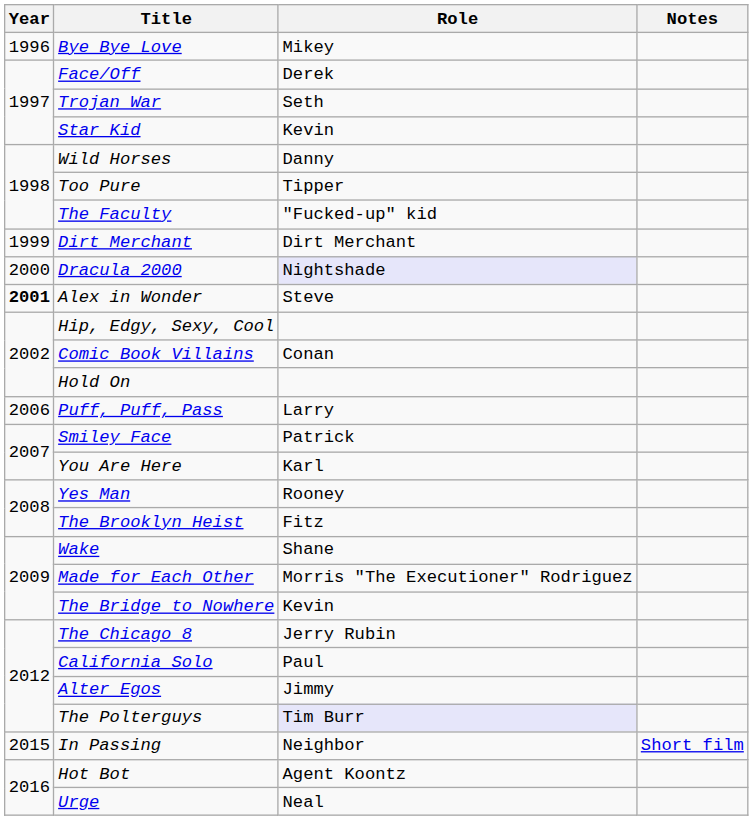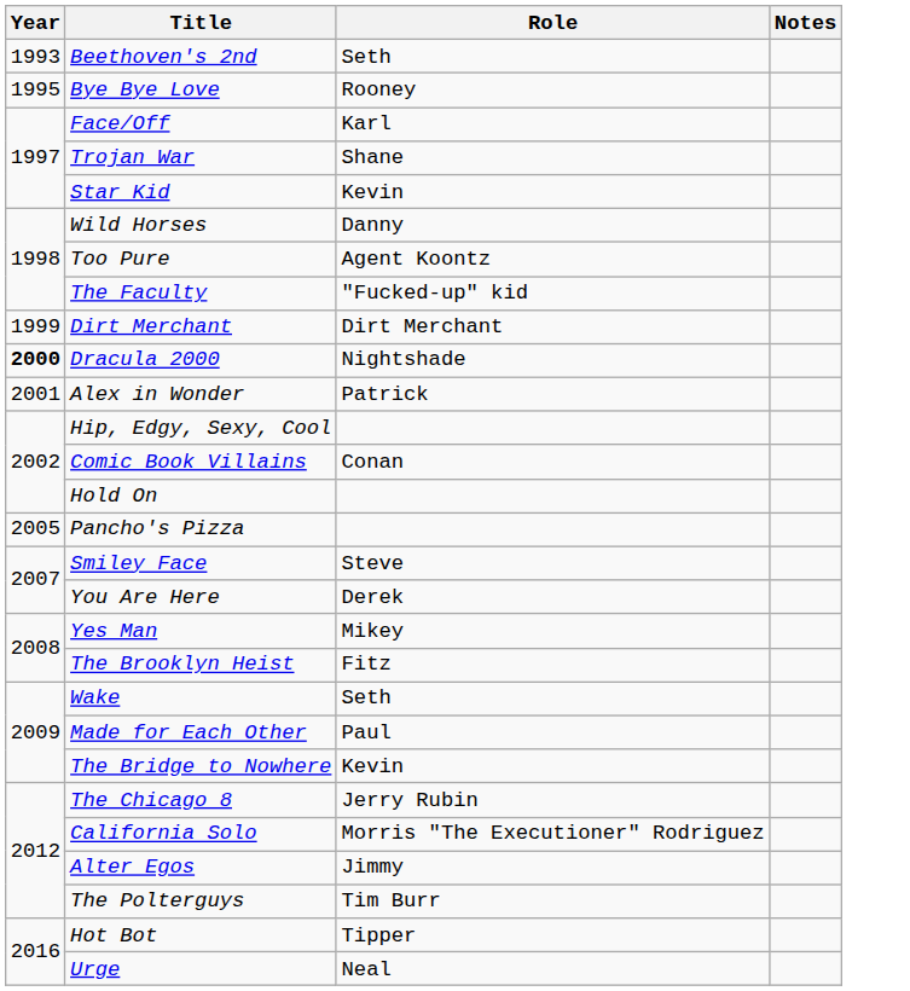+ row: 1993 | Beethoven's 2nd | Seth
Bye Bye Love | Year: 1996 -> 1995
Bye Bye Love | Role: Mikey -> Rooney
Face/Off | Role: Derek -> Karl
Trojan War | Role: Seth -> Shane
Too Pure | Role: Tipper -> Agent Koontz
Dracula 2000 | Year: normal -> bold
Dracula 2000 | Role: lavender background -> no background
Alex in Wonder | Year: bold -> normal
Alex in Wonder | Role: Steve -> Patrick
+ row: 2005 | Pancho's Pizza
- row: 2006 | Puff, Puff, Pass | Larry
Smiley Face | Role: Patrick -> Steve
You Are Here | Role: Karl -> Derek
Yes Man | Role: Rooney -> Mikey
Wake | Role: Shane -> Seth
Made for Each Other | Role: Morris "The Executioner" Rodriguez -> Paul
California Solo | Role: Paul -> Morris "The Executioner" Rodriguez
The Polterguys | Role: lavender background -> no background
- row: 2015 | In Passing | Neighbor | Short film
Hot Bot | Role: Agent Koontz -> Tipper
